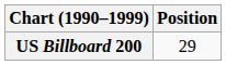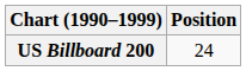US Billboard 200 | Position: 29 -> 24
